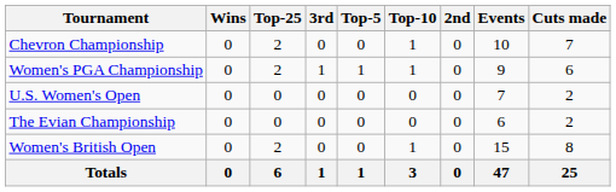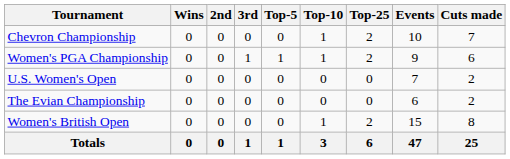columns swapped: 2nd <-> Top-25
